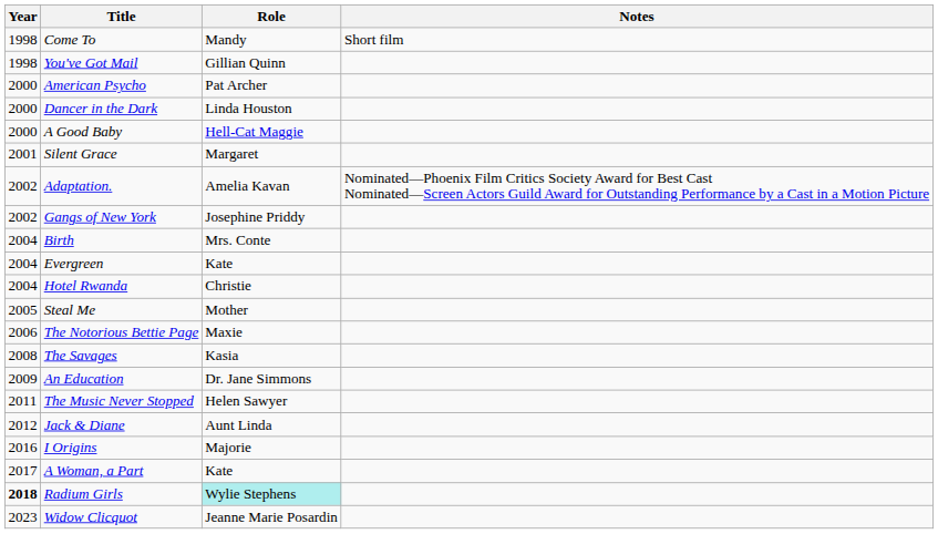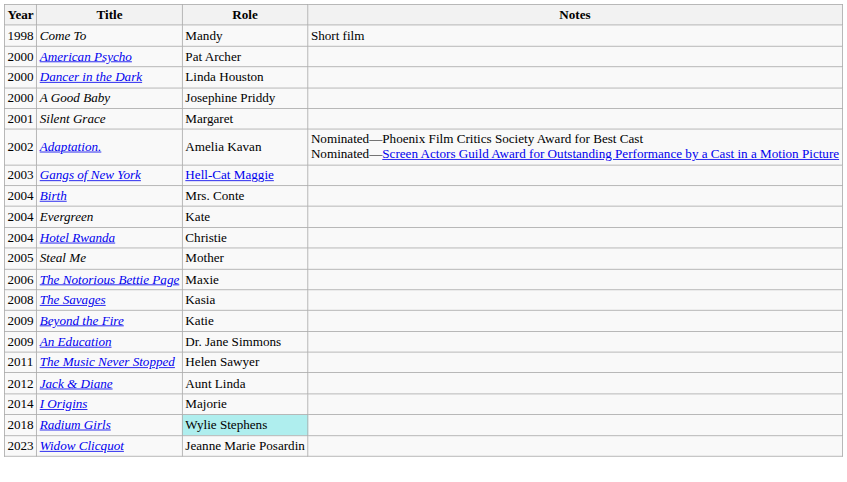- row: 1998 | You've Got Mail | Gillian Quinn
A Good Baby | Role: Hell-Cat Maggie -> Josephine Priddy
Gangs of New York | Year: 2002 -> 2003
Gangs of New York | Role: Josephine Priddy -> Hell-Cat Maggie
+ row: 2009 | Beyond the Fire | Katie
I Origins | Year: 2016 -> 2014
- row: 2017 | A Woman, a Part | Kate
Radium Girls | Year: bold -> normal
